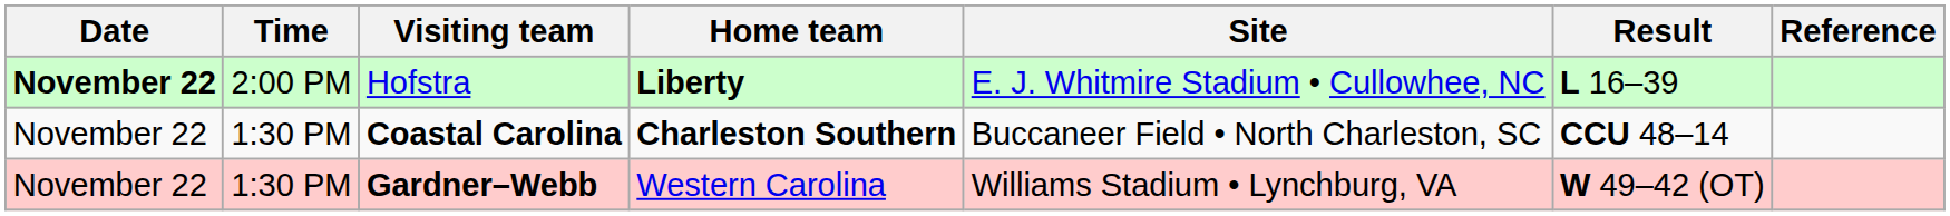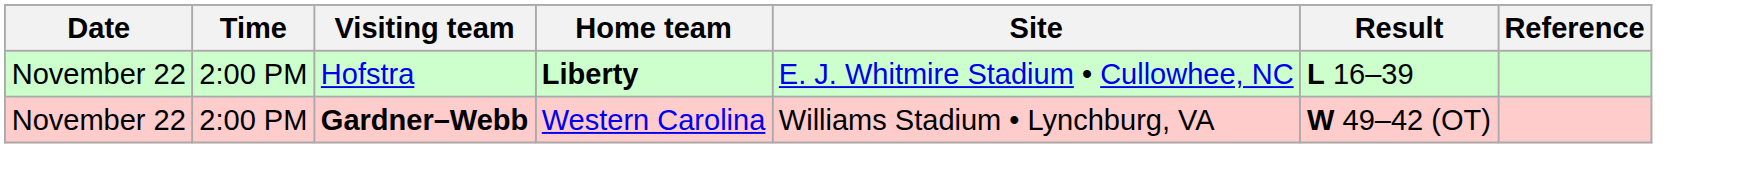Hofstra | Date: bold -> normal
- row: November 22 | 1:30 PM | Coastal Carolina | Charleston Southern | Buccaneer Field • North Charleston, SC | CCU 48–14
Gardner–Webb | Time: 1:30 PM -> 2:00 PM
